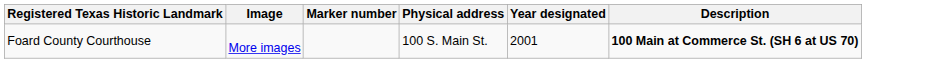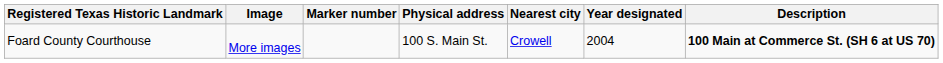+ column: Nearest city | Crowell
Foard County Courthouse | Year designated: 2001 -> 2004
